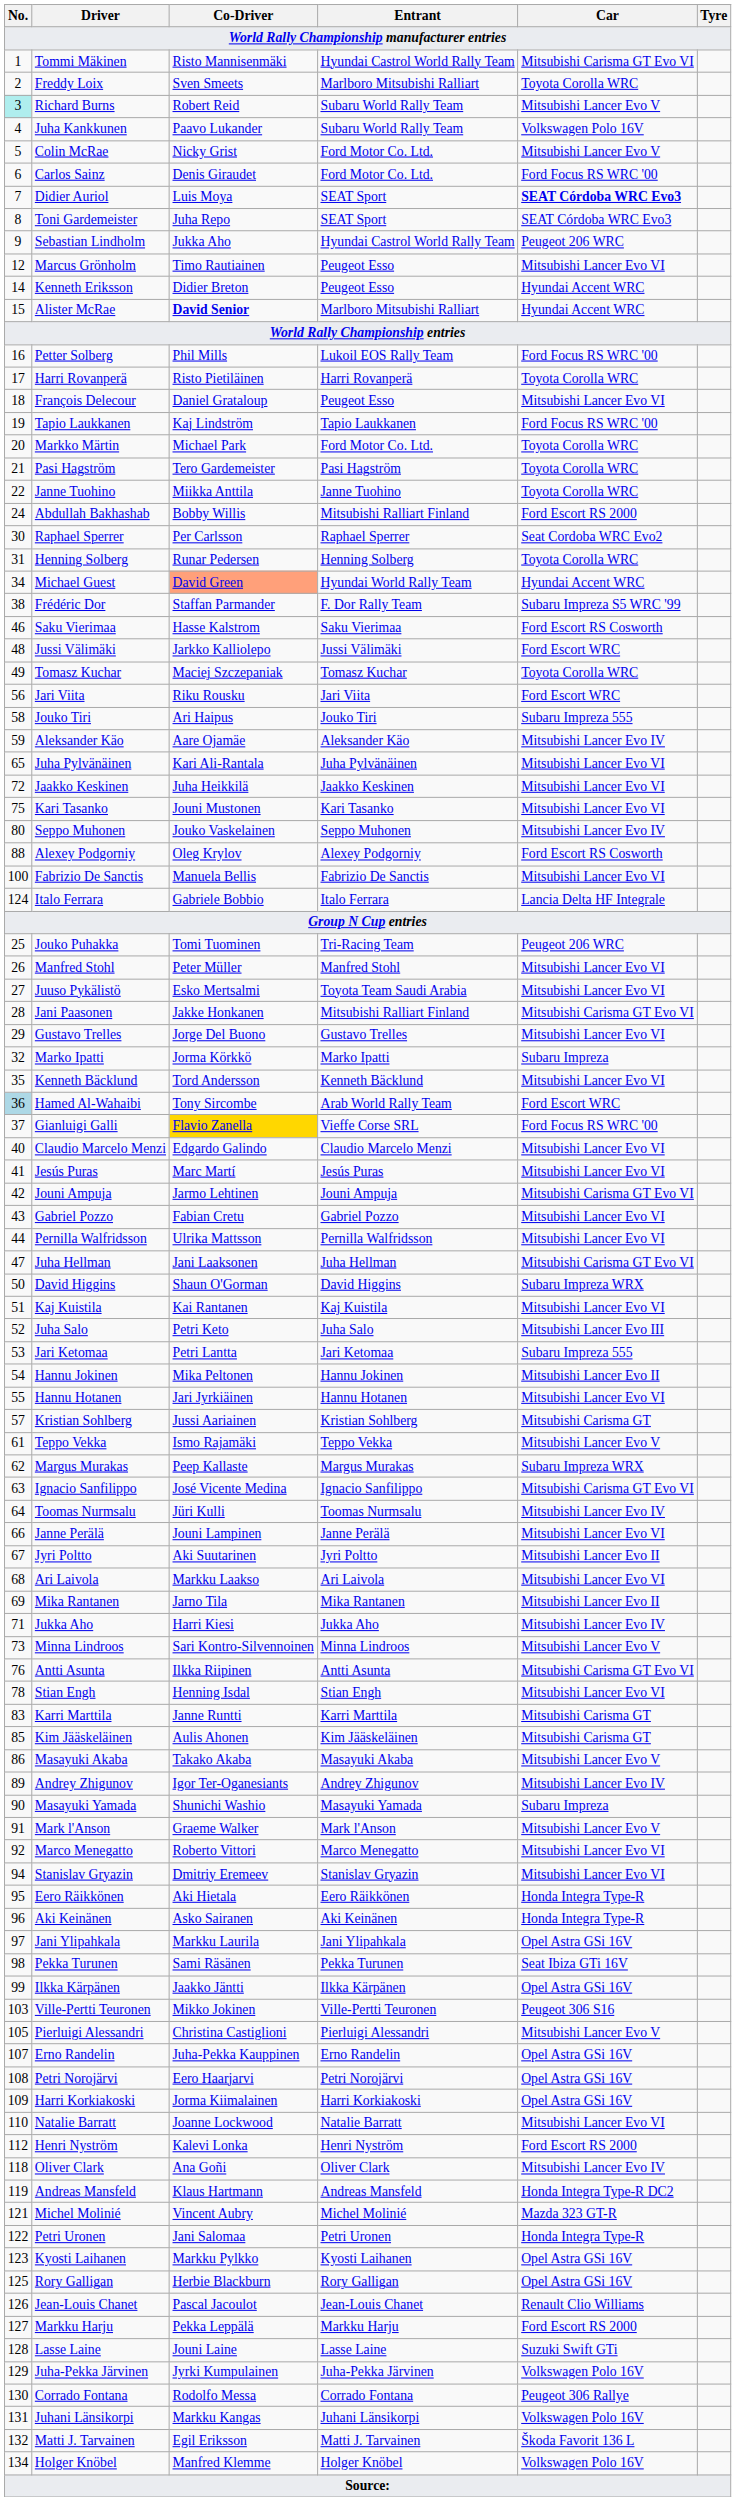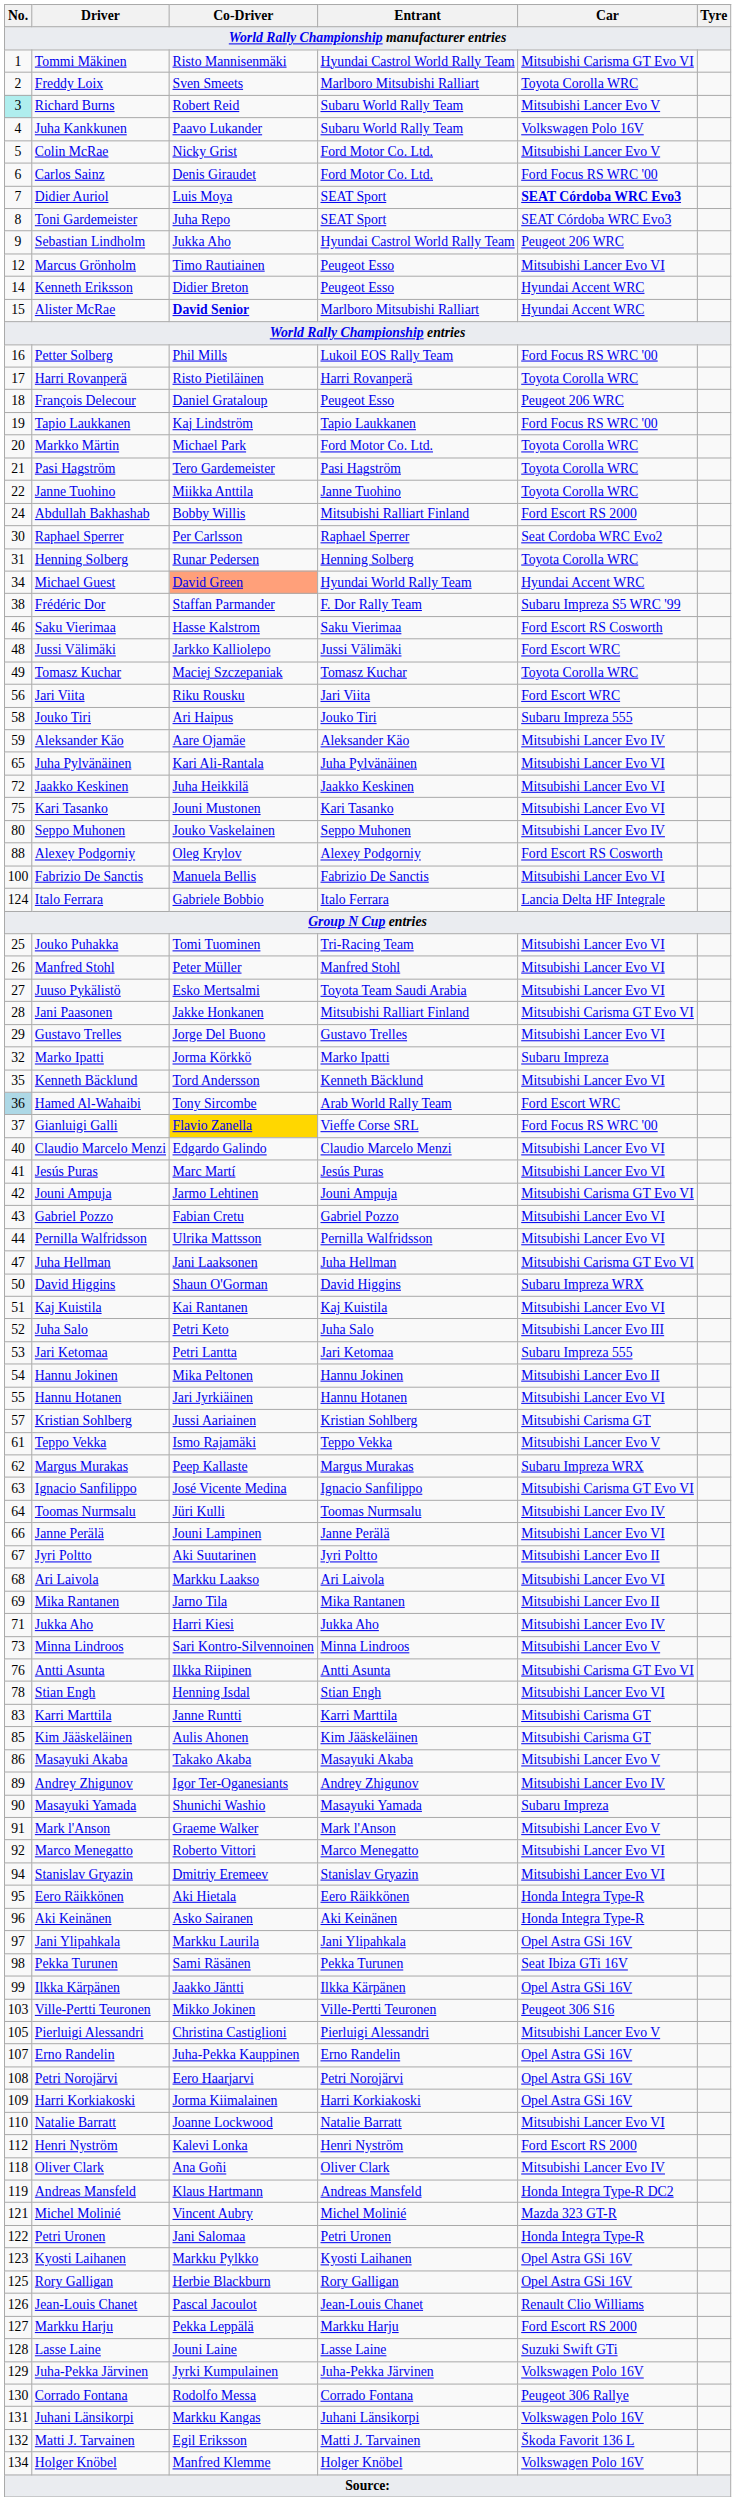François Delecour | Car: Mitsubishi Lancer Evo VI -> Peugeot 206 WRC
Jouko Puhakka | Car: Peugeot 206 WRC -> Mitsubishi Lancer Evo VI
